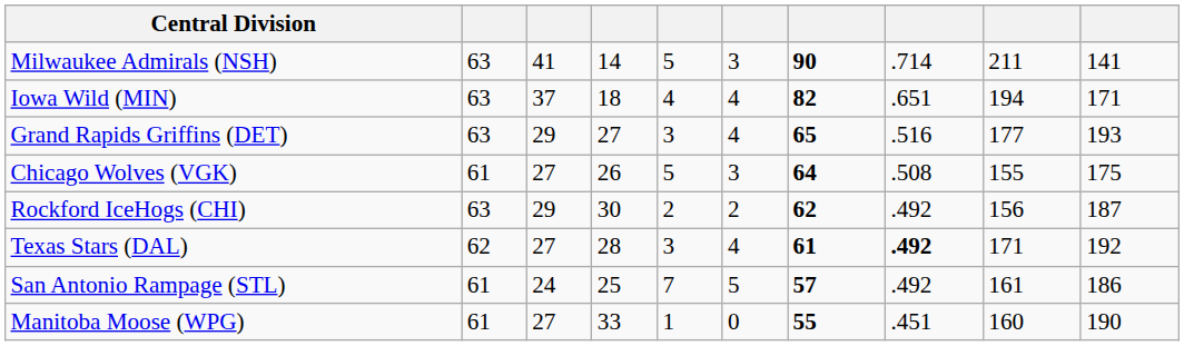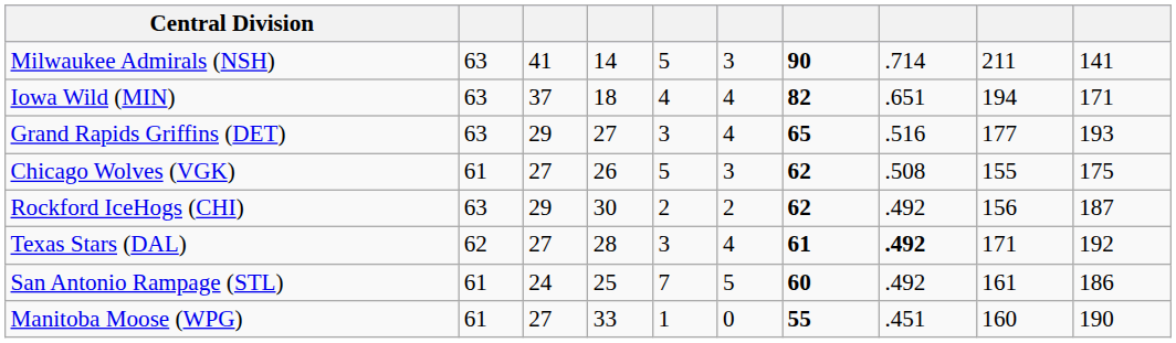Chicago Wolves (VGK) | column 7: 64 -> 62
San Antonio Rampage (STL) | column 7: 57 -> 60
